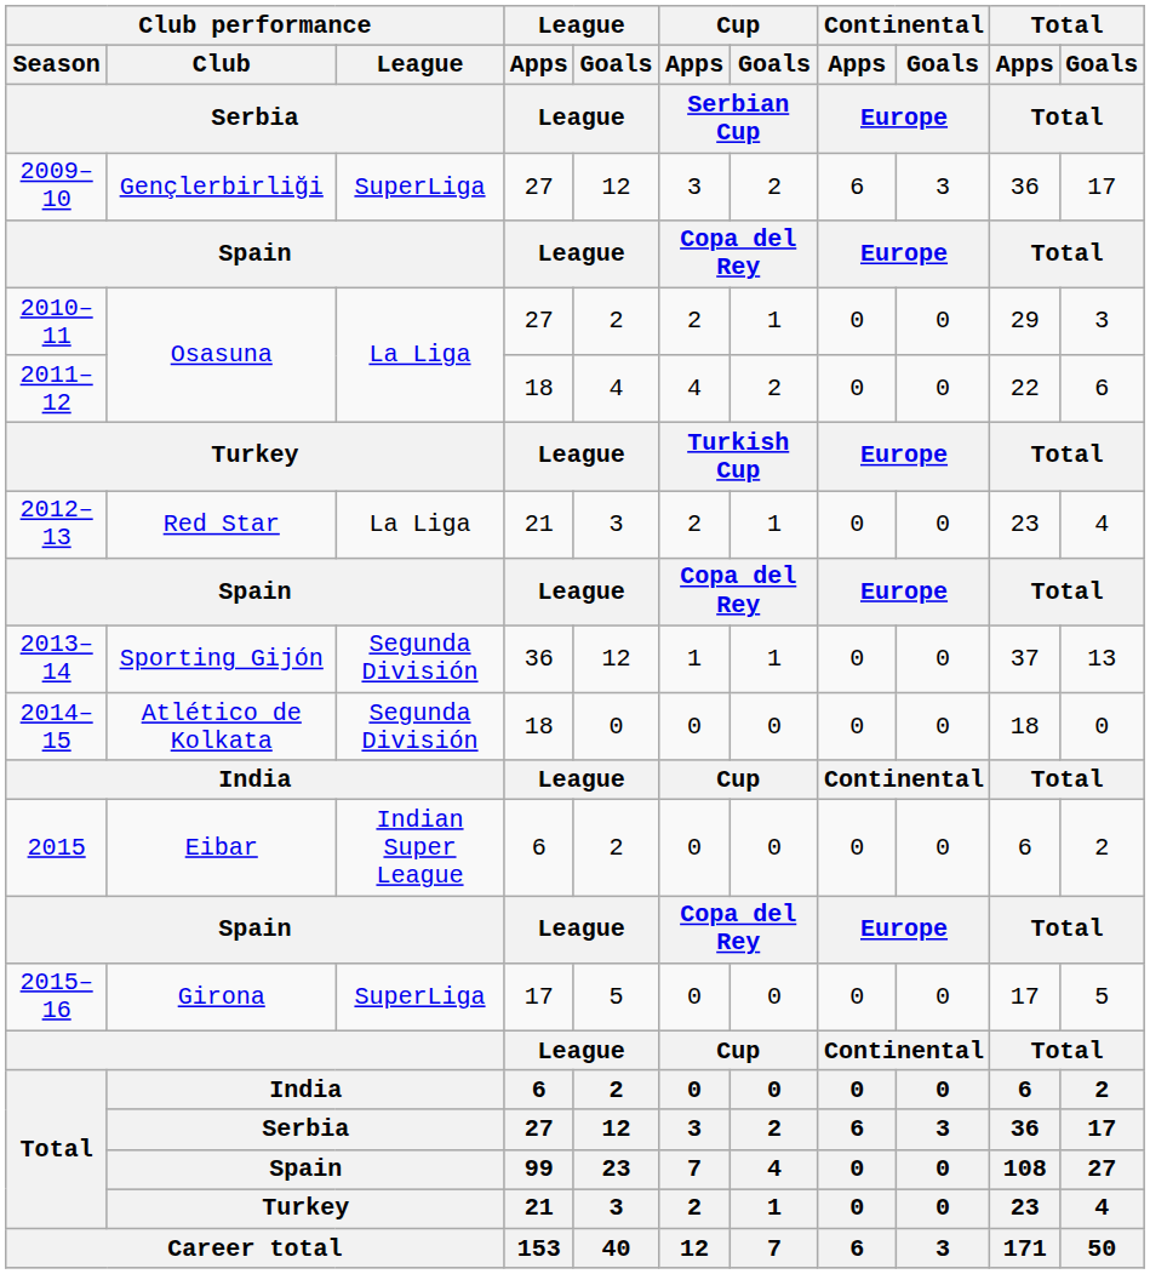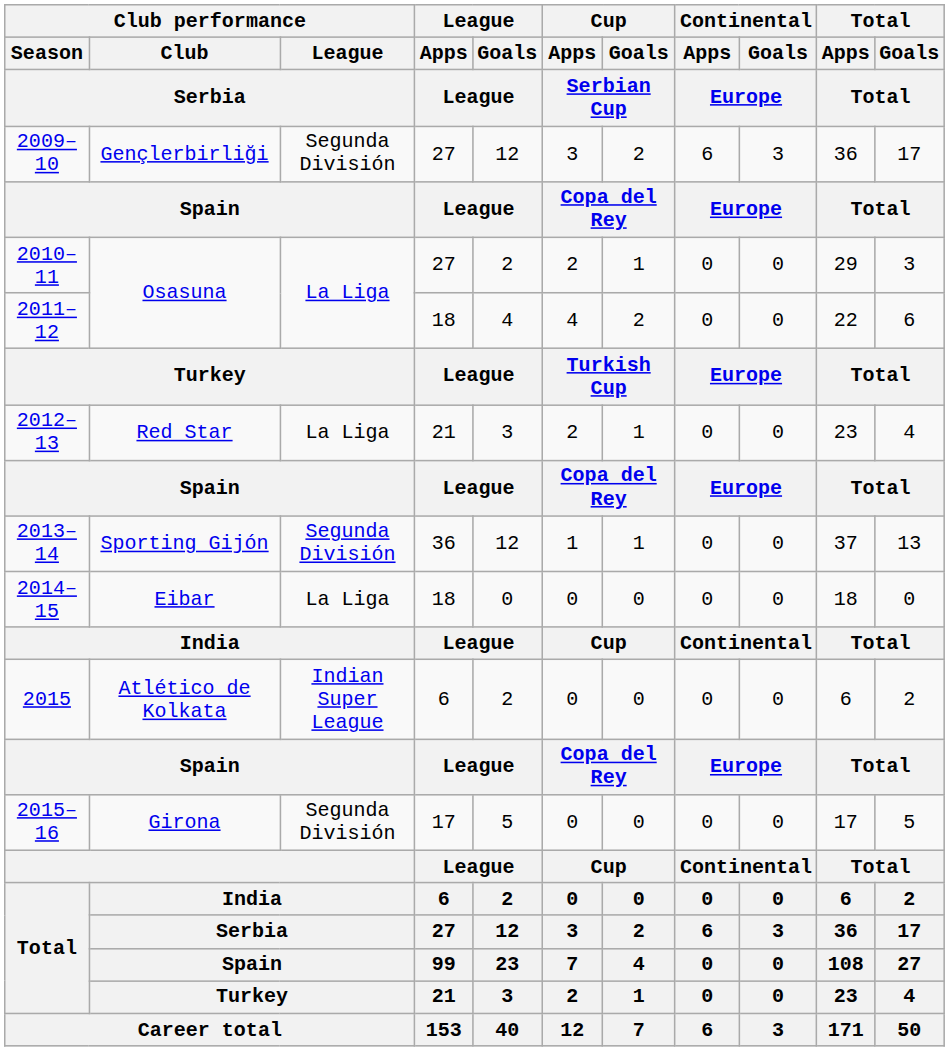2009–10 | Club performance / League / Serbia: SuperLiga -> Segunda División
2014–15 | Club performance / Club / Serbia: Atlético de Kolkata -> Eibar
2014–15 | Club performance / League / Serbia: Segunda División -> La Liga
2015 | Club performance / Club / Serbia: Eibar -> Atlético de Kolkata
2015–16 | Club performance / League / Serbia: SuperLiga -> Segunda División
